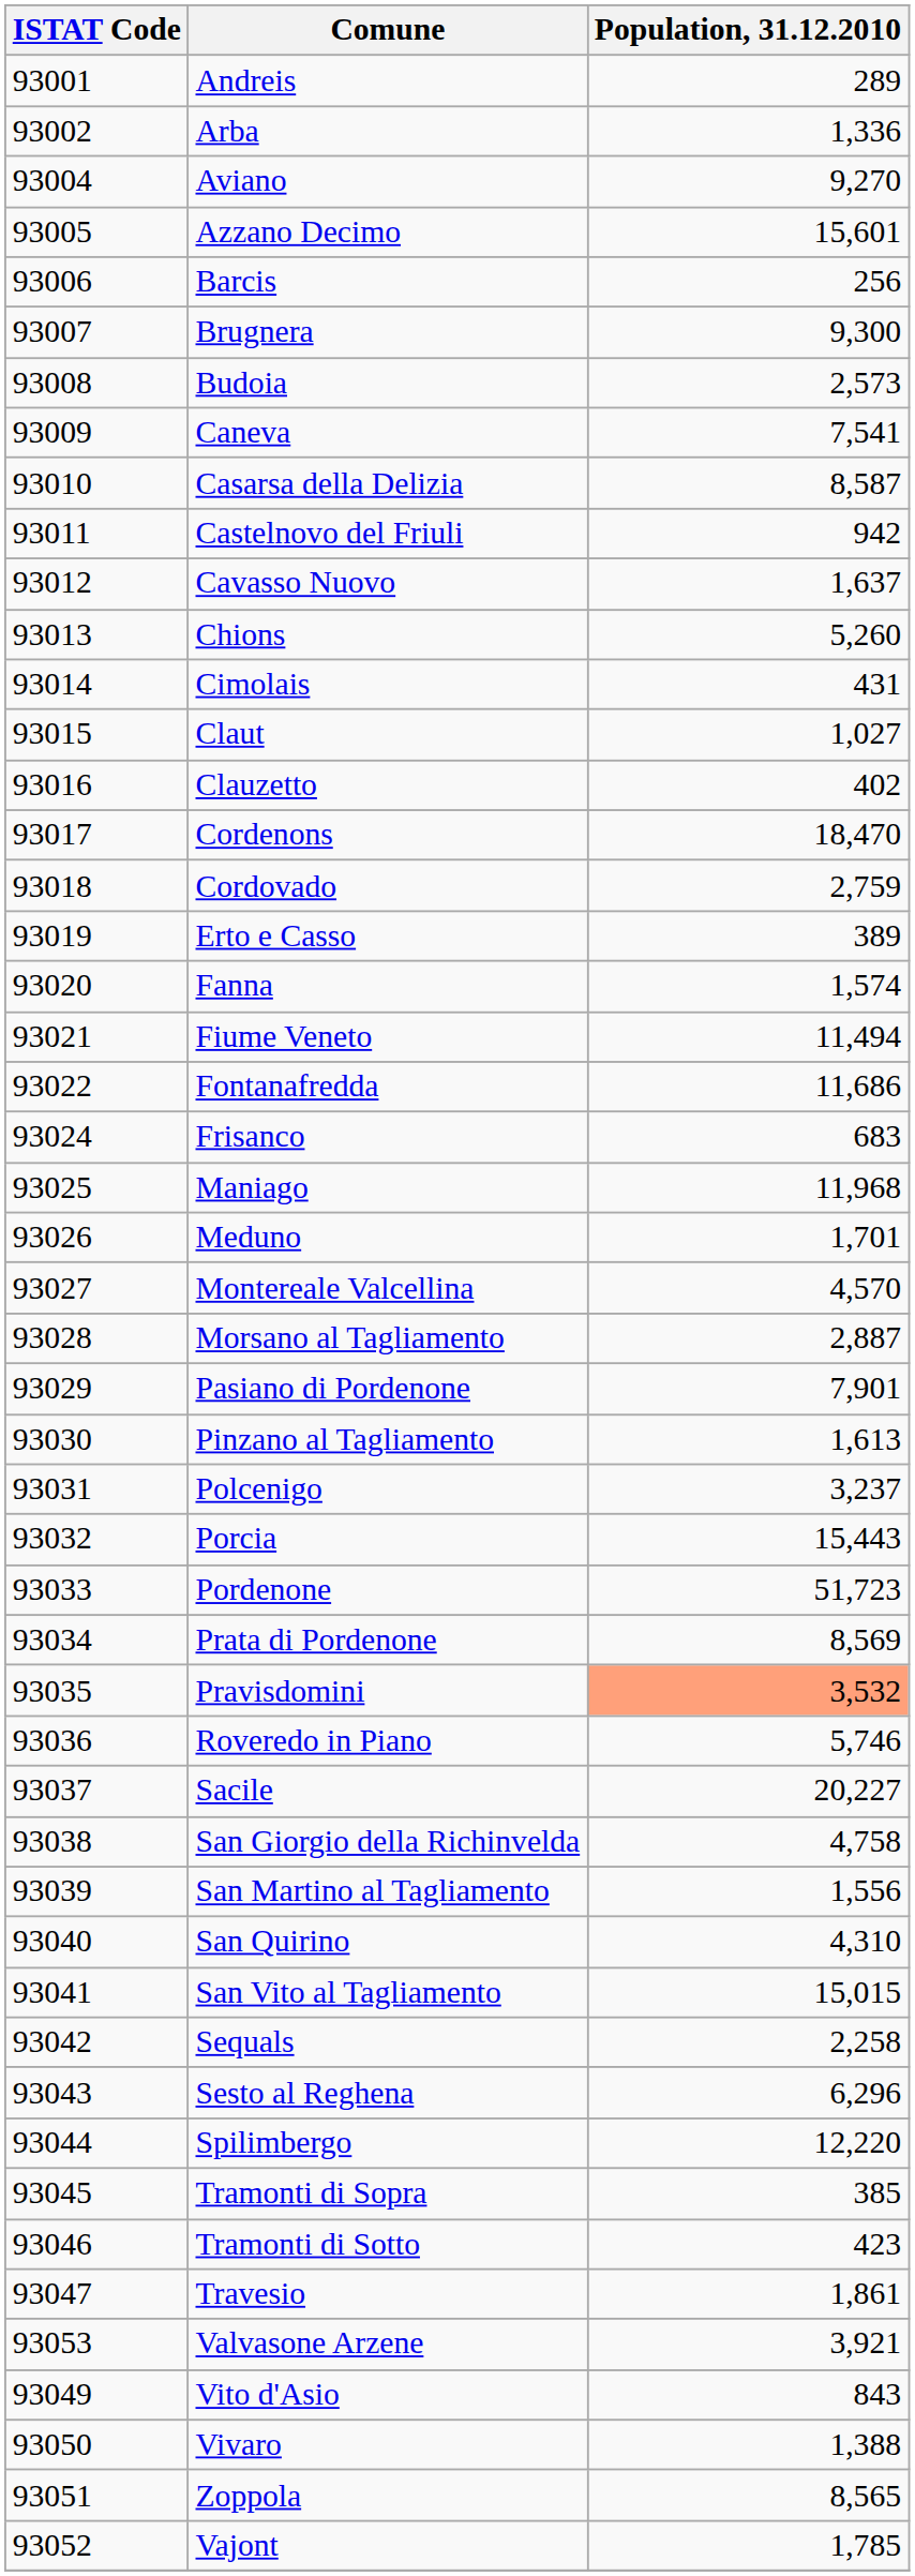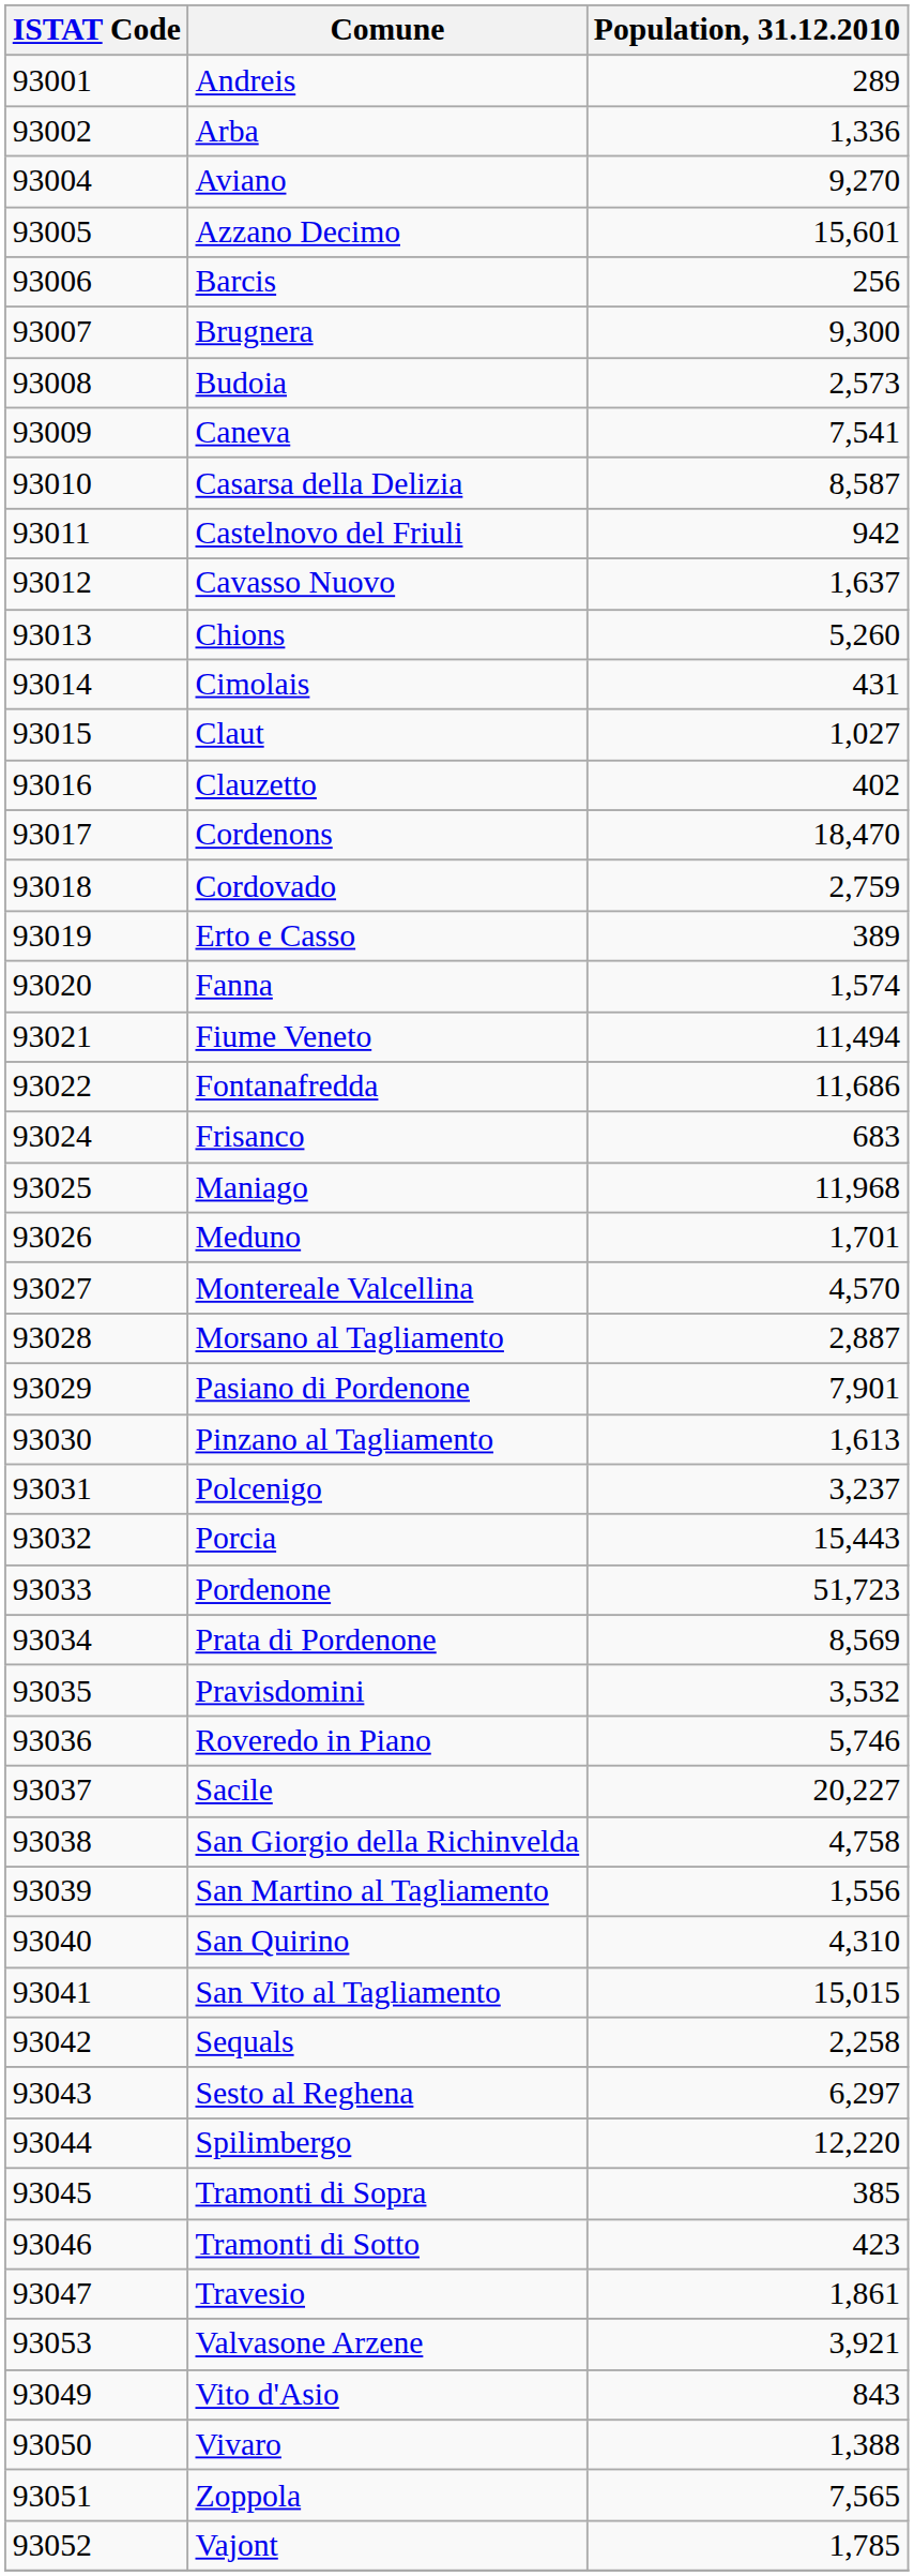Pravisdomini | Population, 31.12.2010: lightsalmon background -> no background
Sesto al Reghena | Population, 31.12.2010: 6,296 -> 6,297
Zoppola | Population, 31.12.2010: 8,565 -> 7,565
